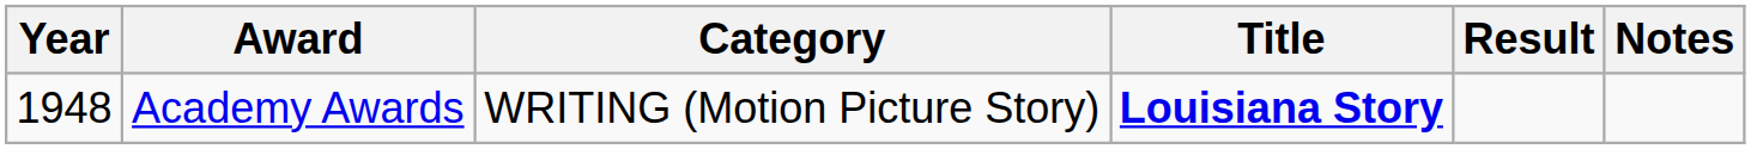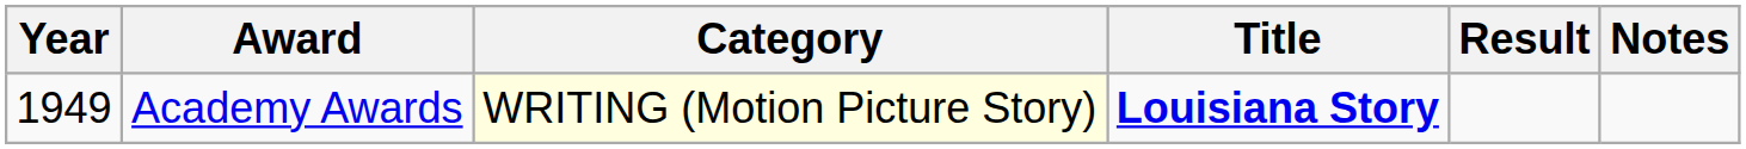Academy Awards | Year: 1948 -> 1949
Academy Awards | Category: no background -> lightyellow background
